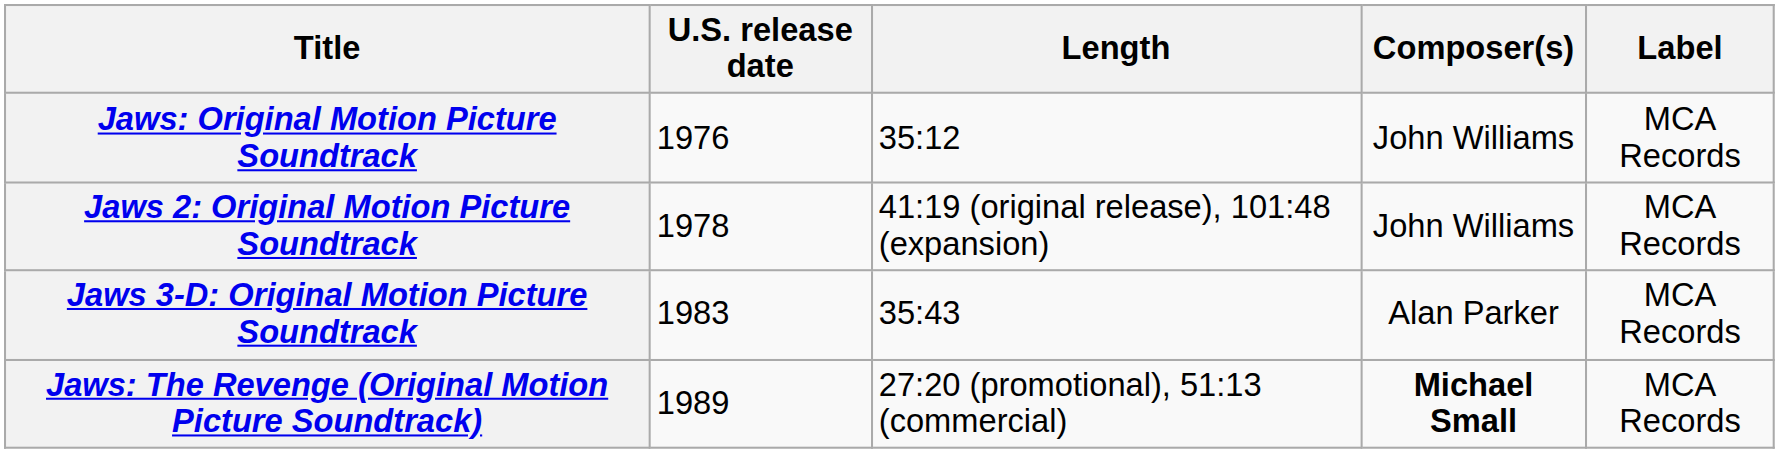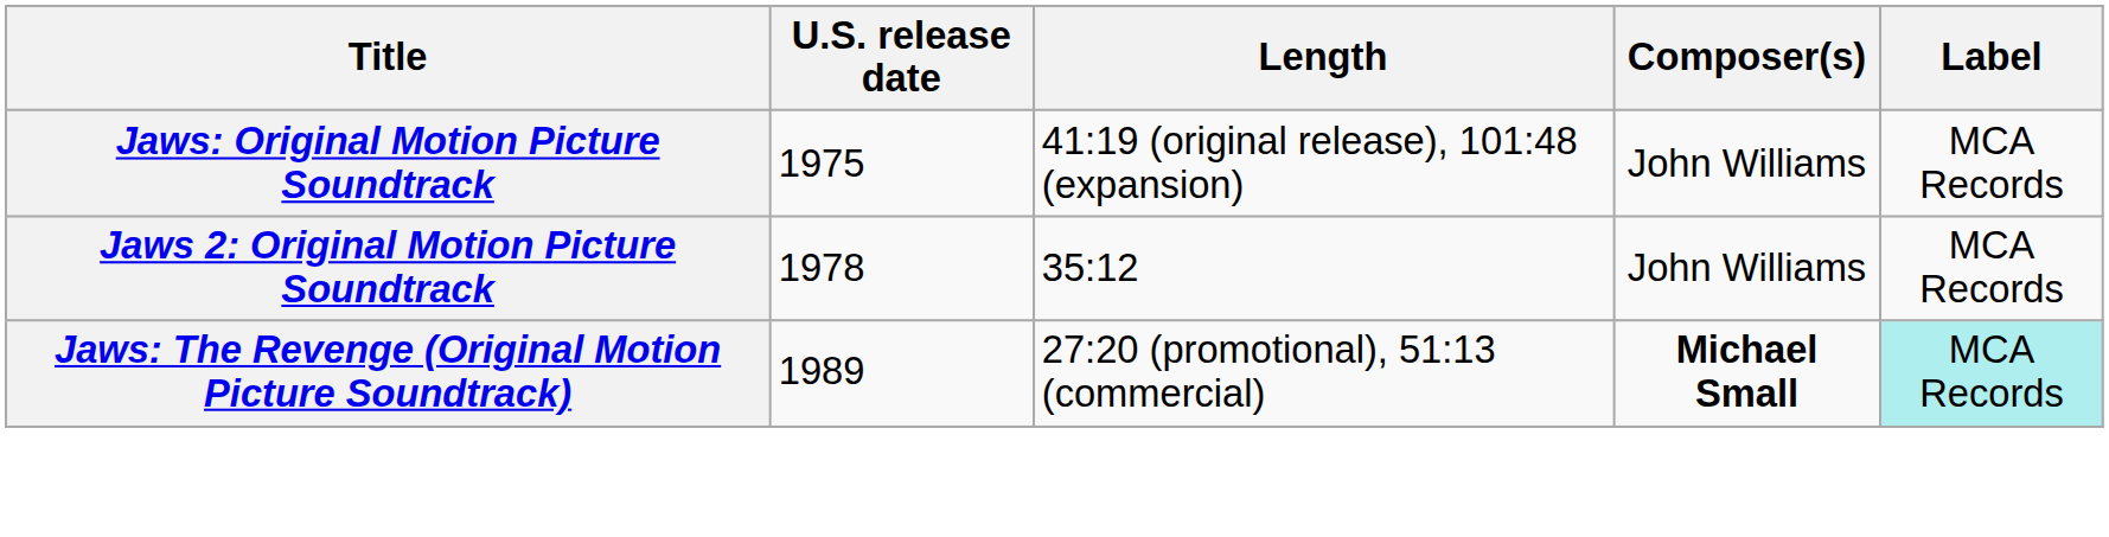Jaws: Original Motion Picture Soundtrack | U.S. release date: 1976 -> 1975
Jaws: Original Motion Picture Soundtrack | Length: 35:12 -> 41:19 (original release), 101:48 (expansion)
Jaws 2: Original Motion Picture Soundtrack | Length: 41:19 (original release), 101:48 (expansion) -> 35:12
- row: Jaws 3-D: Original Motion Picture Soundtrack | 1983 | 35:43 | Alan Parker | MCA Records
Jaws: The Revenge (Original Motion Picture Soundtrack) | Label: no background -> paleturquoise background
